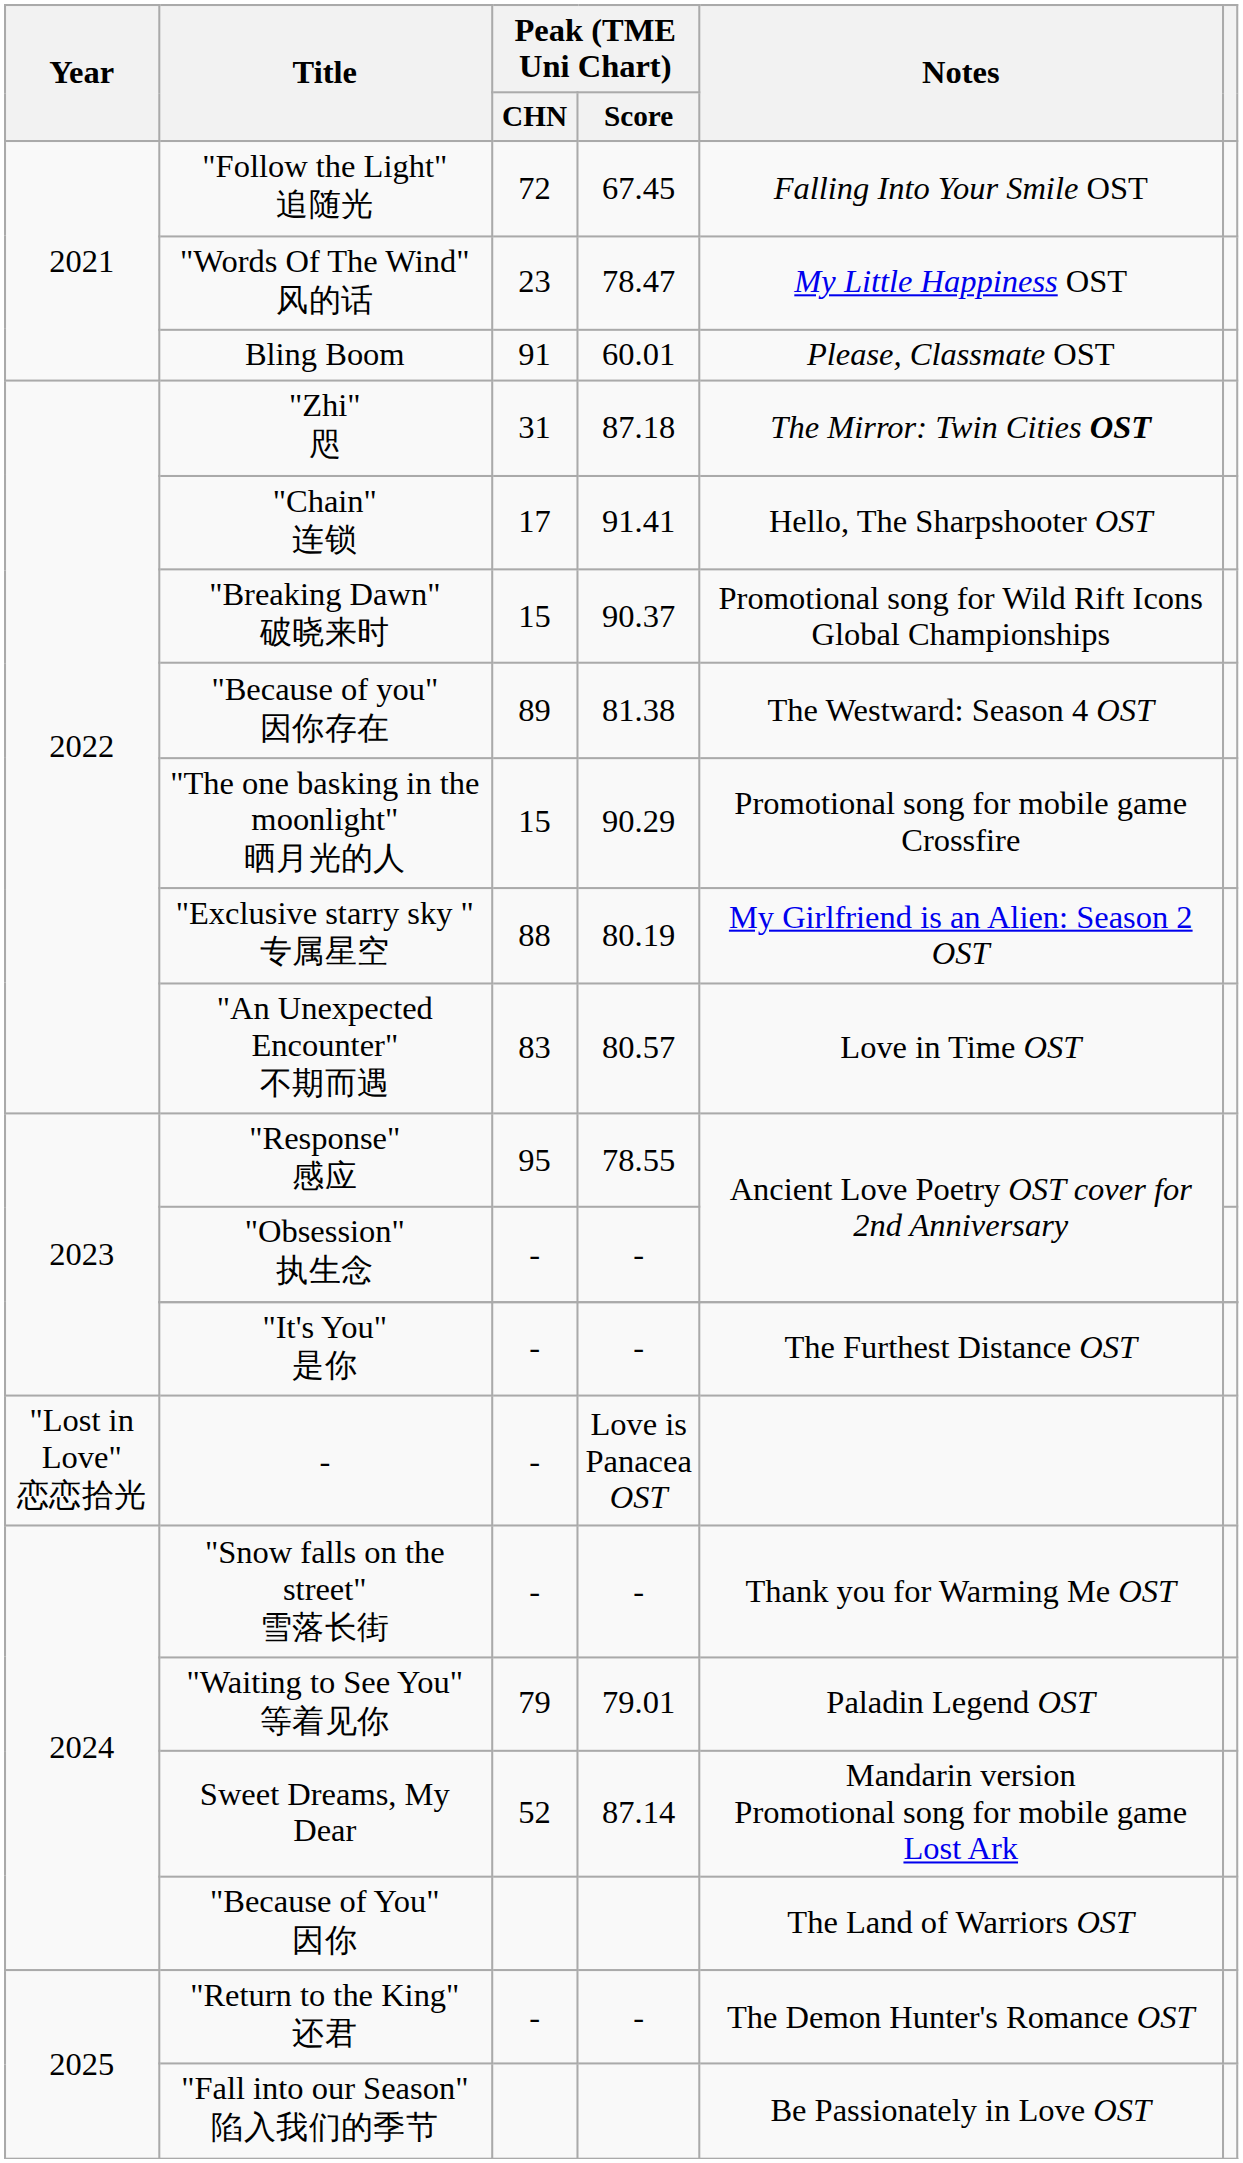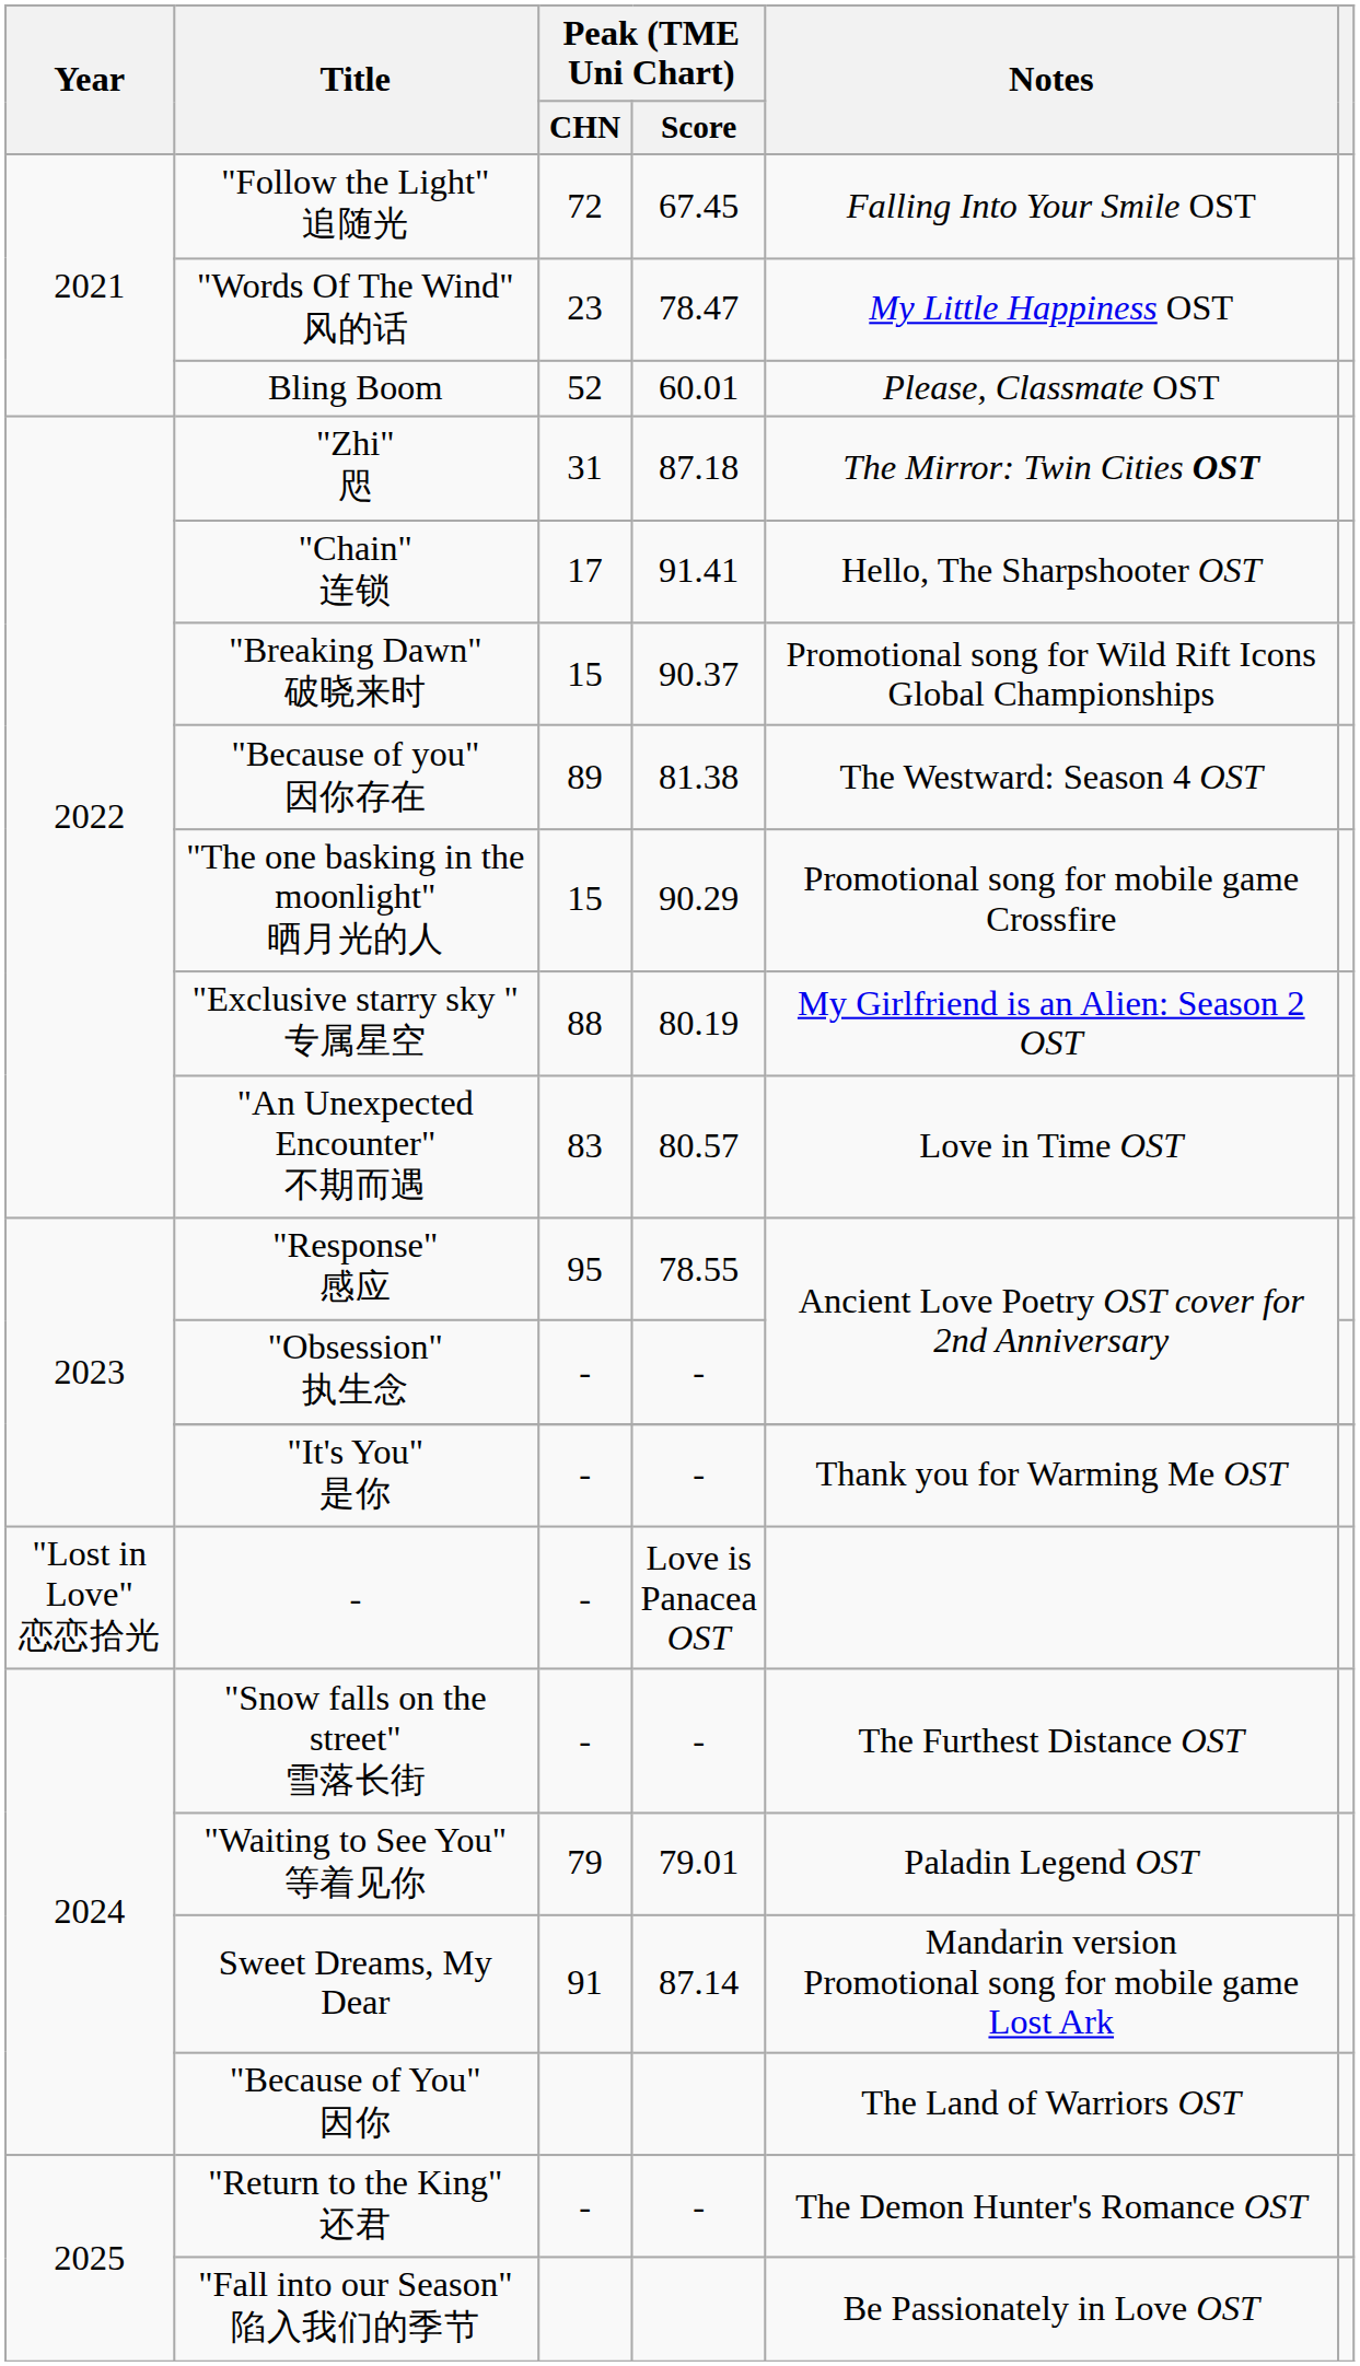Bling Boom | Peak (TME Uni Chart) / CHN: 91 -> 52
"It's You" 是你 | Notes: The Furthest Distance OST -> Thank you for Warming Me OST
"Snow falls on the street" 雪落长街 | Notes: Thank you for Warming Me OST -> The Furthest Distance OST
Sweet Dreams, My Dear | Peak (TME Uni Chart) / CHN: 52 -> 91
